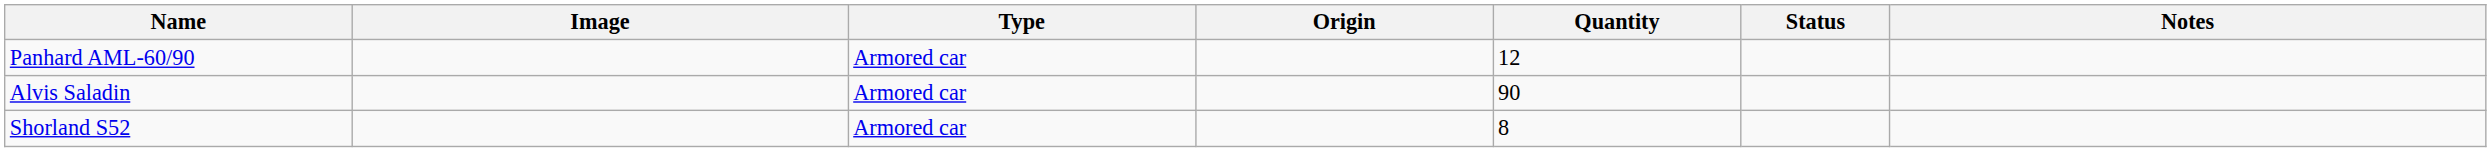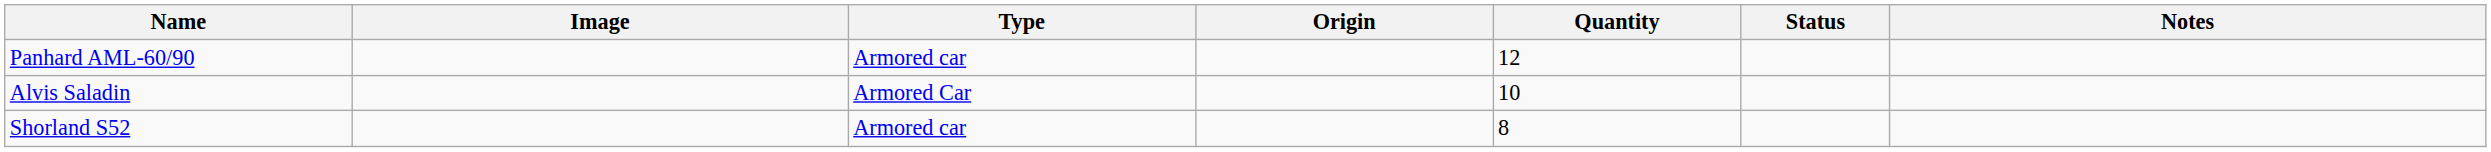Alvis Saladin | Type: Armored car -> Armored Car
Alvis Saladin | Quantity: 90 -> 10
